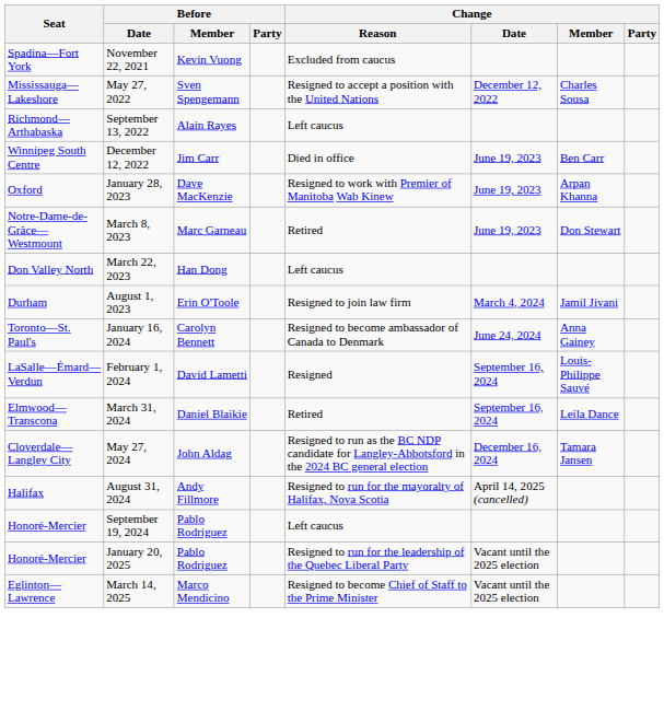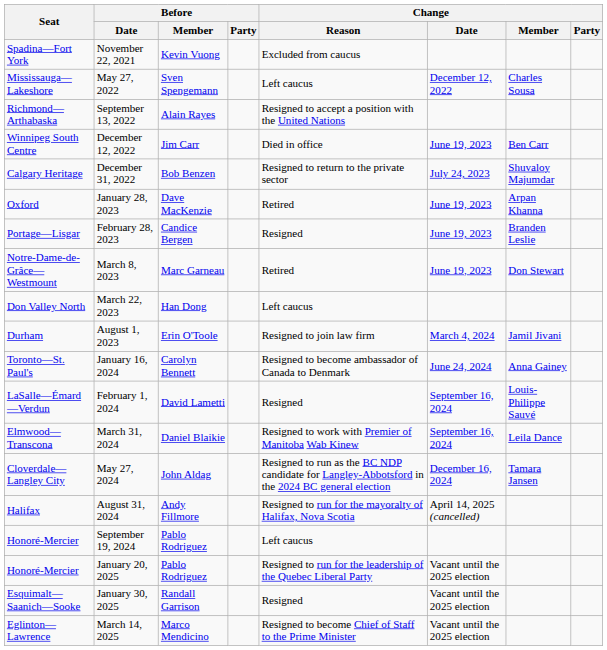May 27, 2022 | Change / Reason: Resigned to accept a position with the United Nations -> Left caucus
September 13, 2022 | Change / Reason: Left caucus -> Resigned to accept a position with the United Nations
+ row: Calgary Heritage | December 31, 2022 | Bob Benzen | Resigned to return to the private sector | July 24, 2023 | Shuvaloy Majumdar
January 28, 2023 | Change / Reason: Resigned to work with Premier of Manitoba Wab Kinew -> Retired
+ row: Portage—Lisgar | February 28, 2023 | Candice Bergen | Resigned | June 19, 2023 | Branden Leslie
March 31, 2024 | Change / Reason: Retired -> Resigned to work with Premier of Manitoba Wab Kinew
+ row: Esquimalt—Saanich—Sooke | January 30, 2025 | Randall Garrison | Resigned | Vacant until the 2025 election
